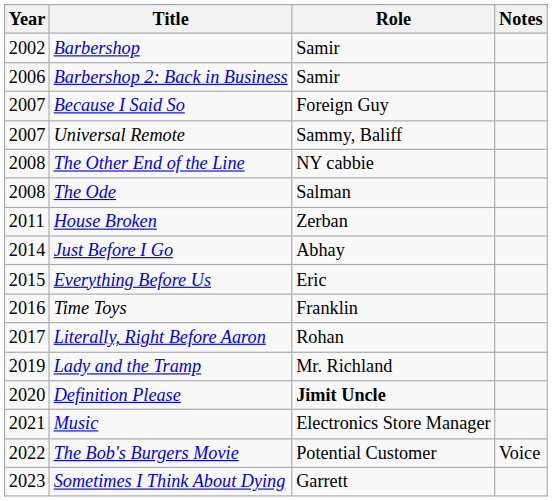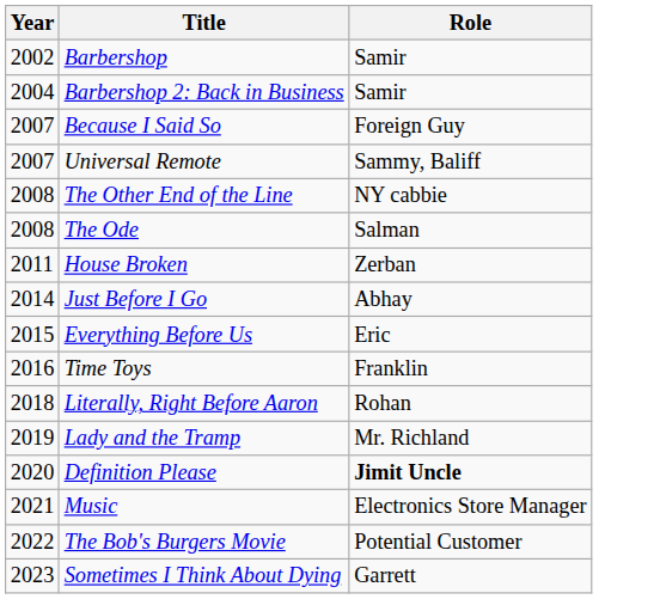- column: Notes | Voice
Barbershop 2: Back in Business | Year: 2006 -> 2004
Literally, Right Before Aaron | Year: 2017 -> 2018
